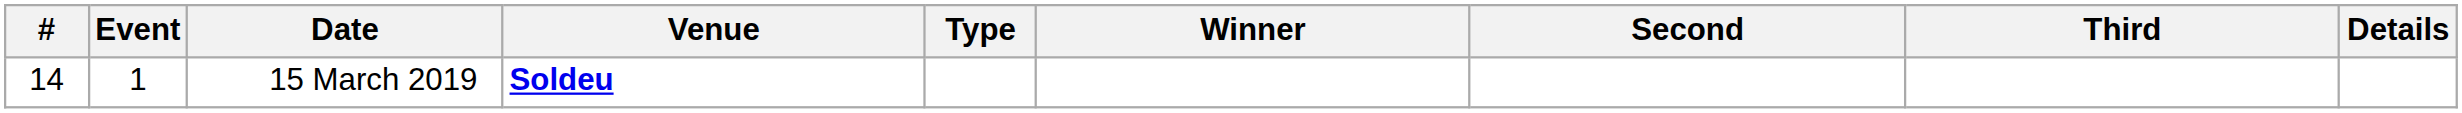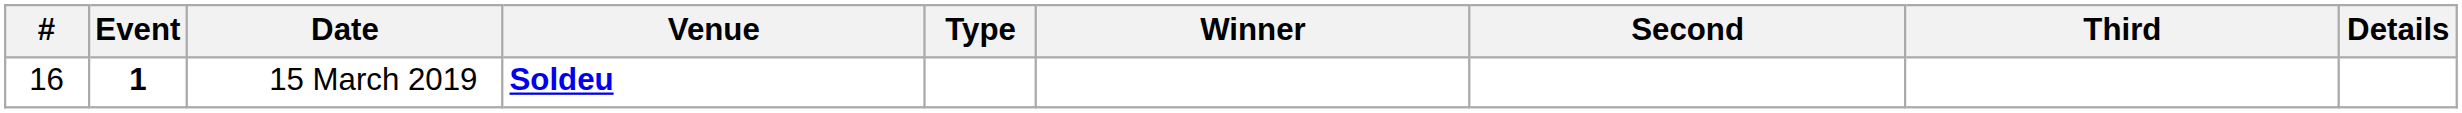15 March 2019 | #: 14 -> 16
15 March 2019 | Event: normal -> bold
